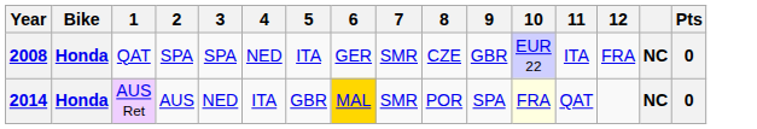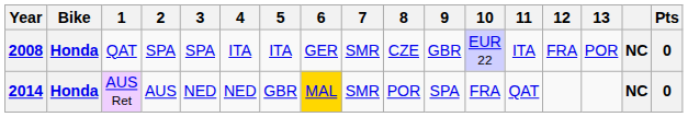+ column: 13 | POR
2008 | 4: NED -> ITA
2014 | 4: ITA -> NED
2014 | 10: lightyellow background -> no background
